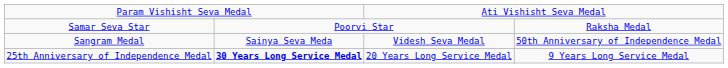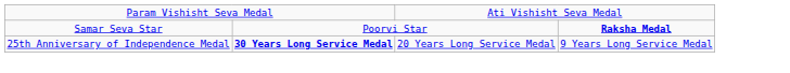Samar Seva Star | column 4: normal -> bold
- row: Sangram Medal | Sainya Seva Meda | Videsh Seva Medal | 50th Anniversary of Independence Medal
